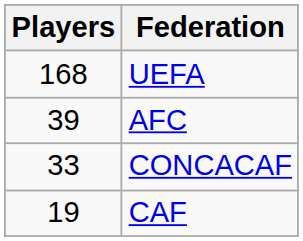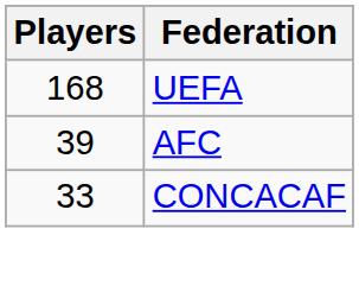- row: 19 | CAF
